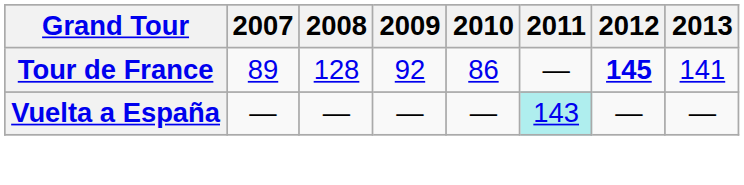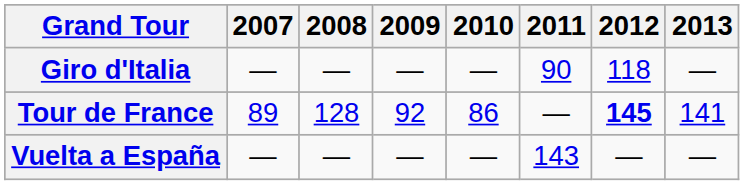+ row: Giro d'Italia | — | — | — | — | 90 | 118 | —
Vuelta a España | 2011: paleturquoise background -> no background
